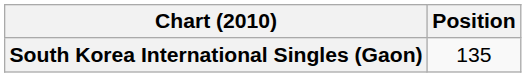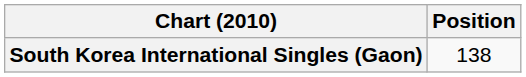South Korea International Singles (Gaon) | Position: 135 -> 138
